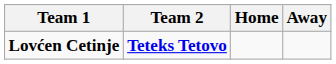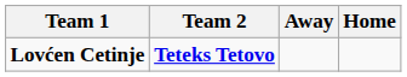columns swapped: Home <-> Away
